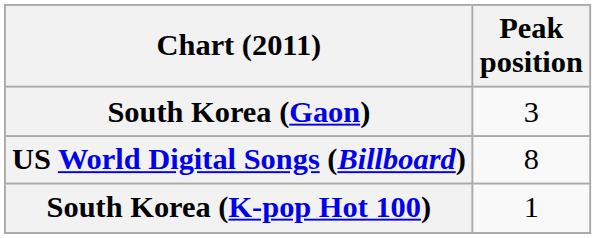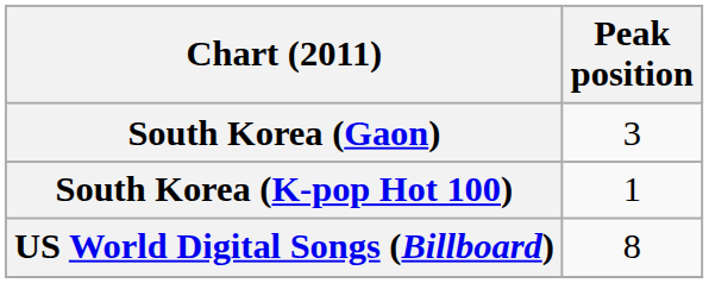rows swapped: South Korea (K-pop Hot 100) <-> US World Digital Songs (Billboard)
